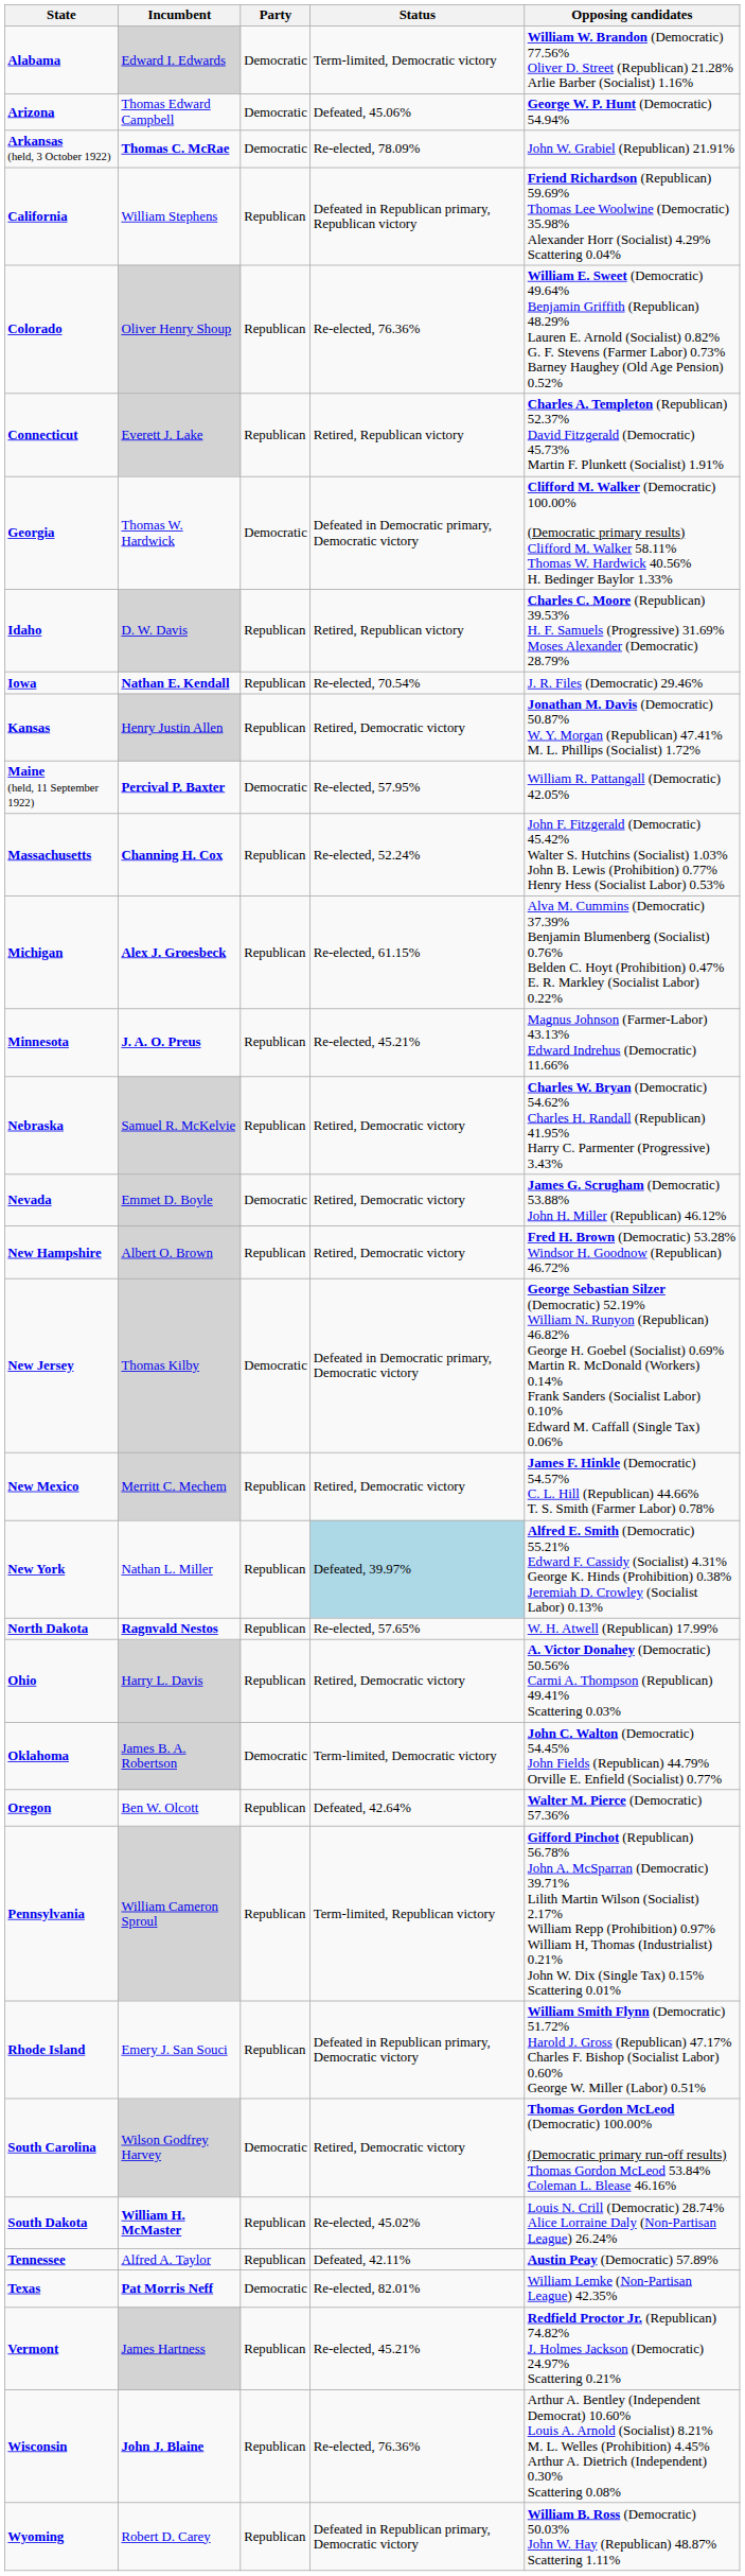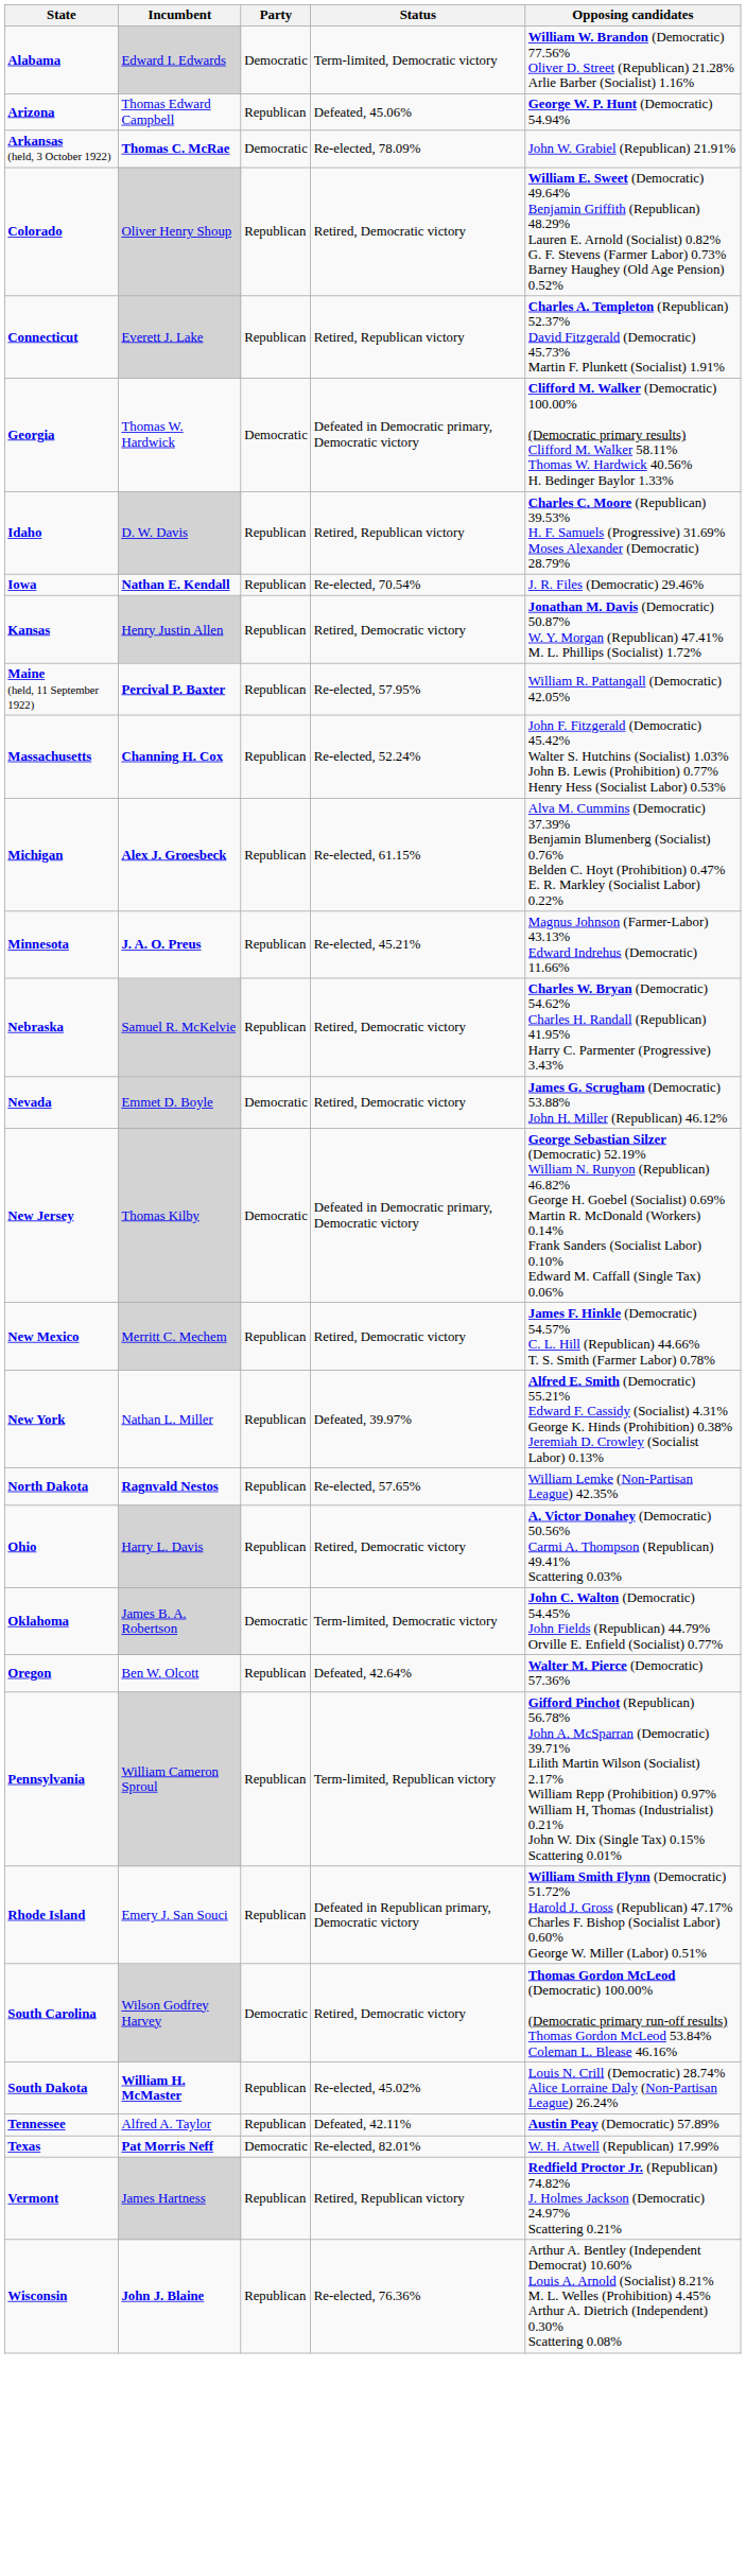Arizona | Party: Democratic -> Republican
- row: California | William Stephens | Republican | Defeated in Republican primary, Republican victory | Friend Richardson (Republican) 59.69% Thomas Lee Woolwine (Democratic) 35.98% Alexander Horr (Socialist) 4.29% Scattering 0.04%
Colorado | Status: Re-elected, 76.36% -> Retired, Democratic victory
Maine (held, 11 September 1922) | Party: Democratic -> Republican
- row: New Hampshire | Albert O. Brown | Republican | Retired, Democratic victory | Fred H. Brown (Democratic) 53.28% Windsor H. Goodnow (Republican) 46.72%
New York | Status: lightblue background -> no background
North Dakota | Opposing candidates: W. H. Atwell (Republican) 17.99% -> William Lemke (Non-Partisan League) 42.35%
Texas | Opposing candidates: William Lemke (Non-Partisan League) 42.35% -> W. H. Atwell (Republican) 17.99%
Vermont | Status: Re-elected, 45.21% -> Retired, Republican victory
- row: Wyoming | Robert D. Carey | Republican | Defeated in Republican primary, Democratic victory | William B. Ross (Democratic) 50.03% John W. Hay (Republican) 48.87% Scattering 1.11%
